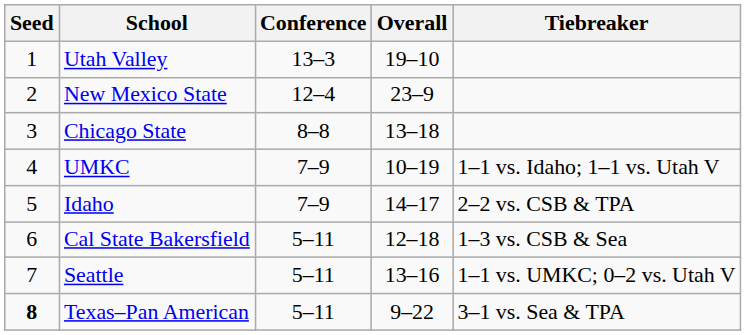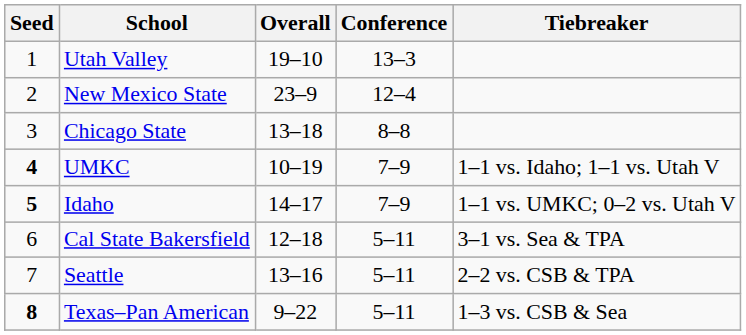columns swapped: Conference <-> Overall
UMKC | Seed: normal -> bold
Idaho | Seed: normal -> bold
Idaho | Tiebreaker: 2–2 vs. CSB & TPA -> 1–1 vs. UMKC; 0–2 vs. Utah V
Cal State Bakersfield | Tiebreaker: 1–3 vs. CSB & Sea -> 3–1 vs. Sea & TPA
Seattle | Tiebreaker: 1–1 vs. UMKC; 0–2 vs. Utah V -> 2–2 vs. CSB & TPA
Texas–Pan American | Tiebreaker: 3–1 vs. Sea & TPA -> 1–3 vs. CSB & Sea
